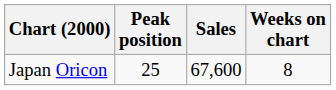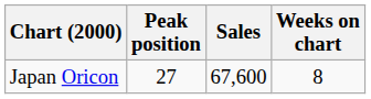Japan Oricon | Peak position: 25 -> 27
